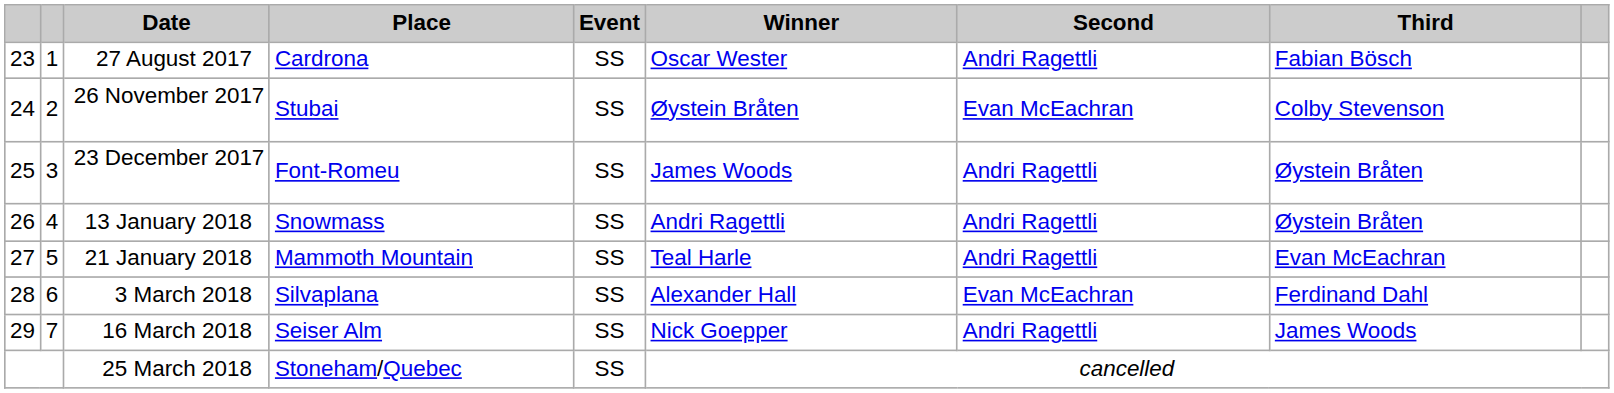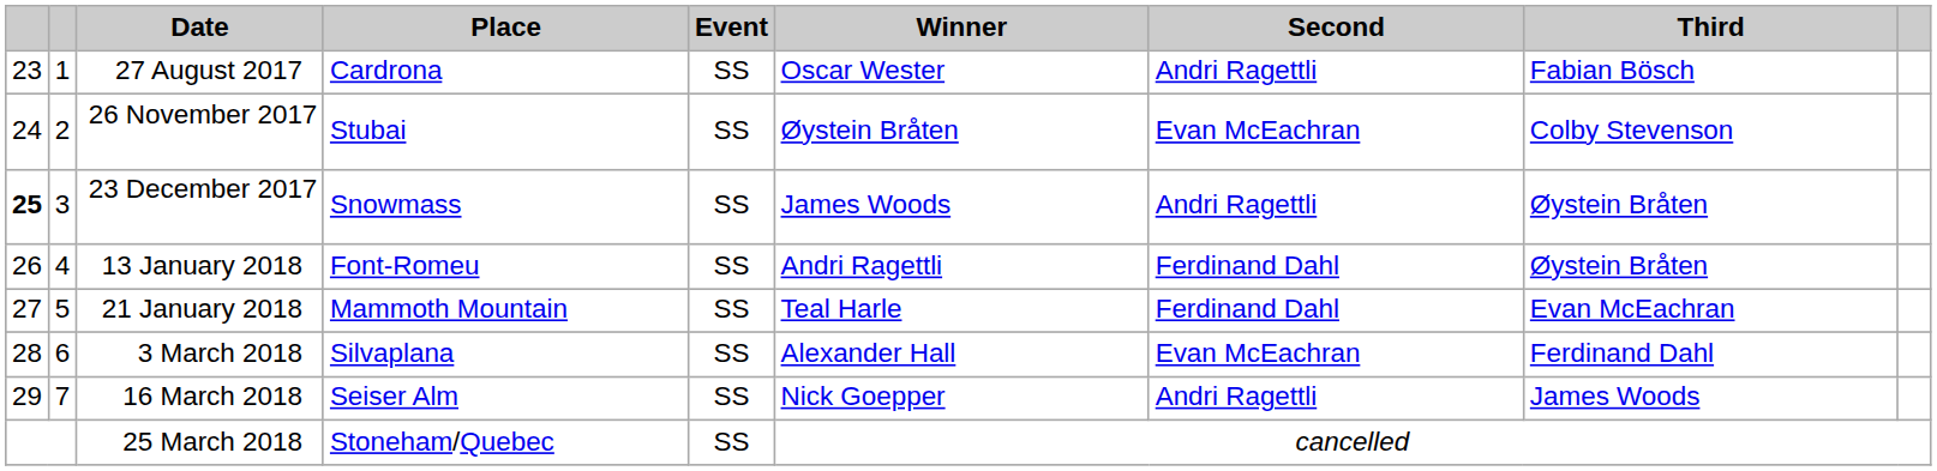23 December 2017 | column 1: normal -> bold
23 December 2017 | Place: Font-Romeu -> Snowmass
13 January 2018 | Place: Snowmass -> Font-Romeu
13 January 2018 | Second: Andri Ragettli -> Ferdinand Dahl
21 January 2018 | Second: Andri Ragettli -> Ferdinand Dahl
